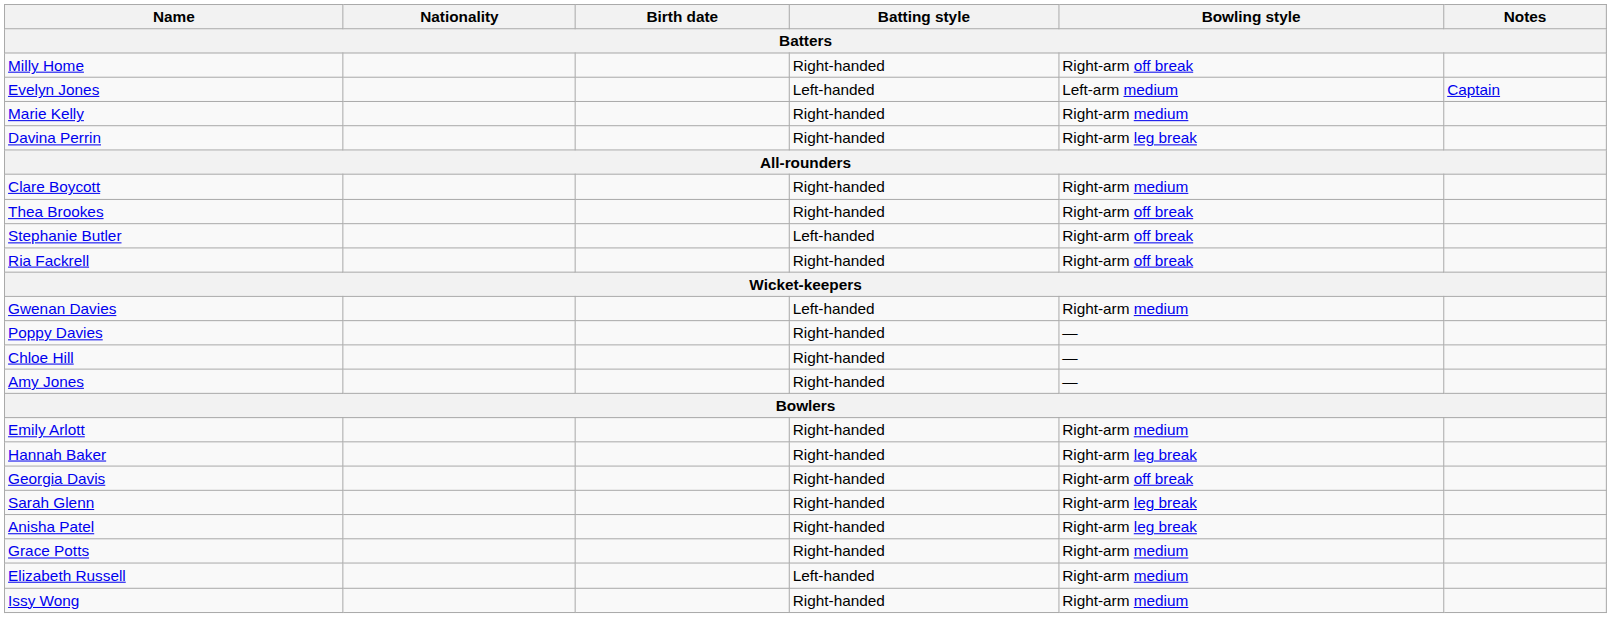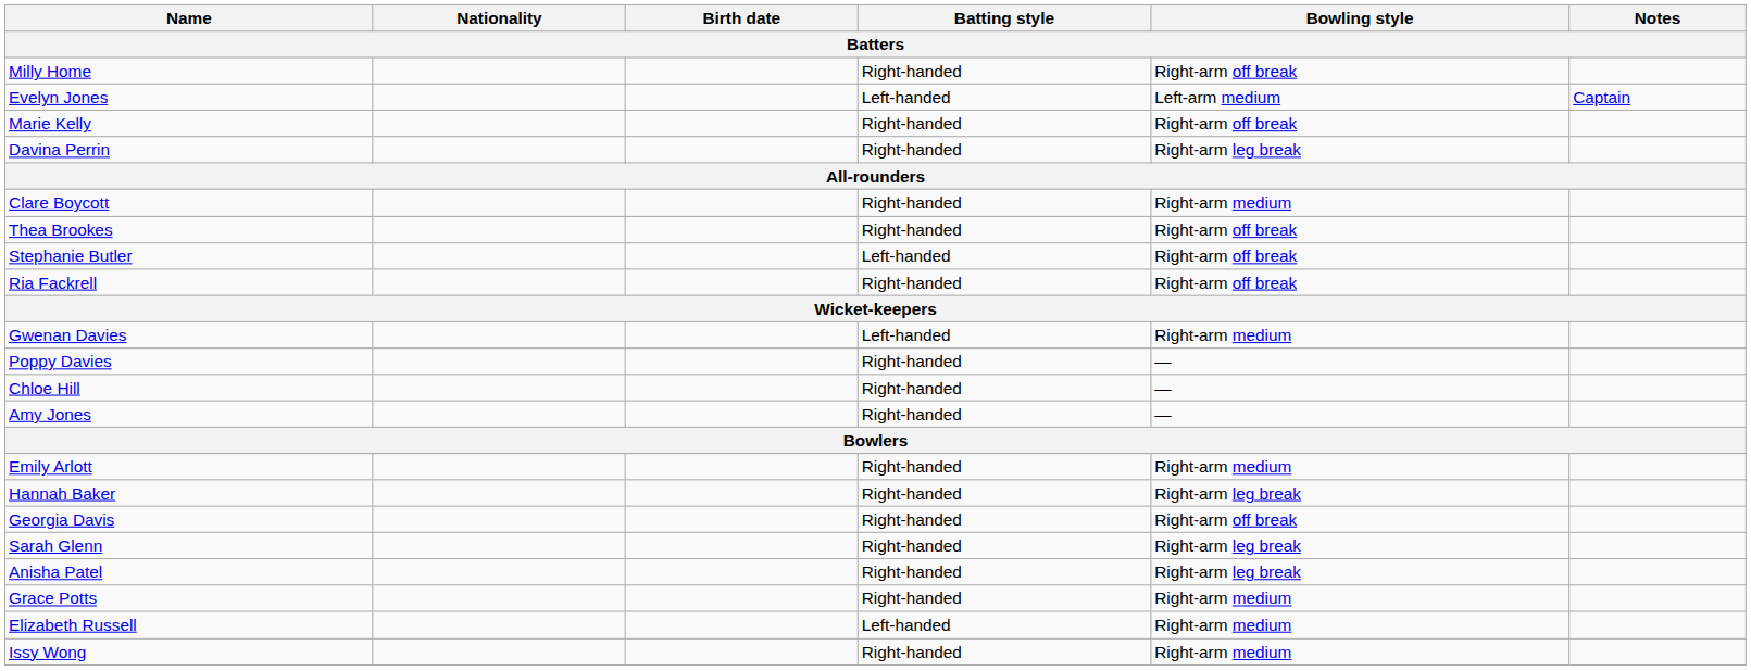Marie Kelly | Bowling style: Right-arm medium -> Right-arm off break
